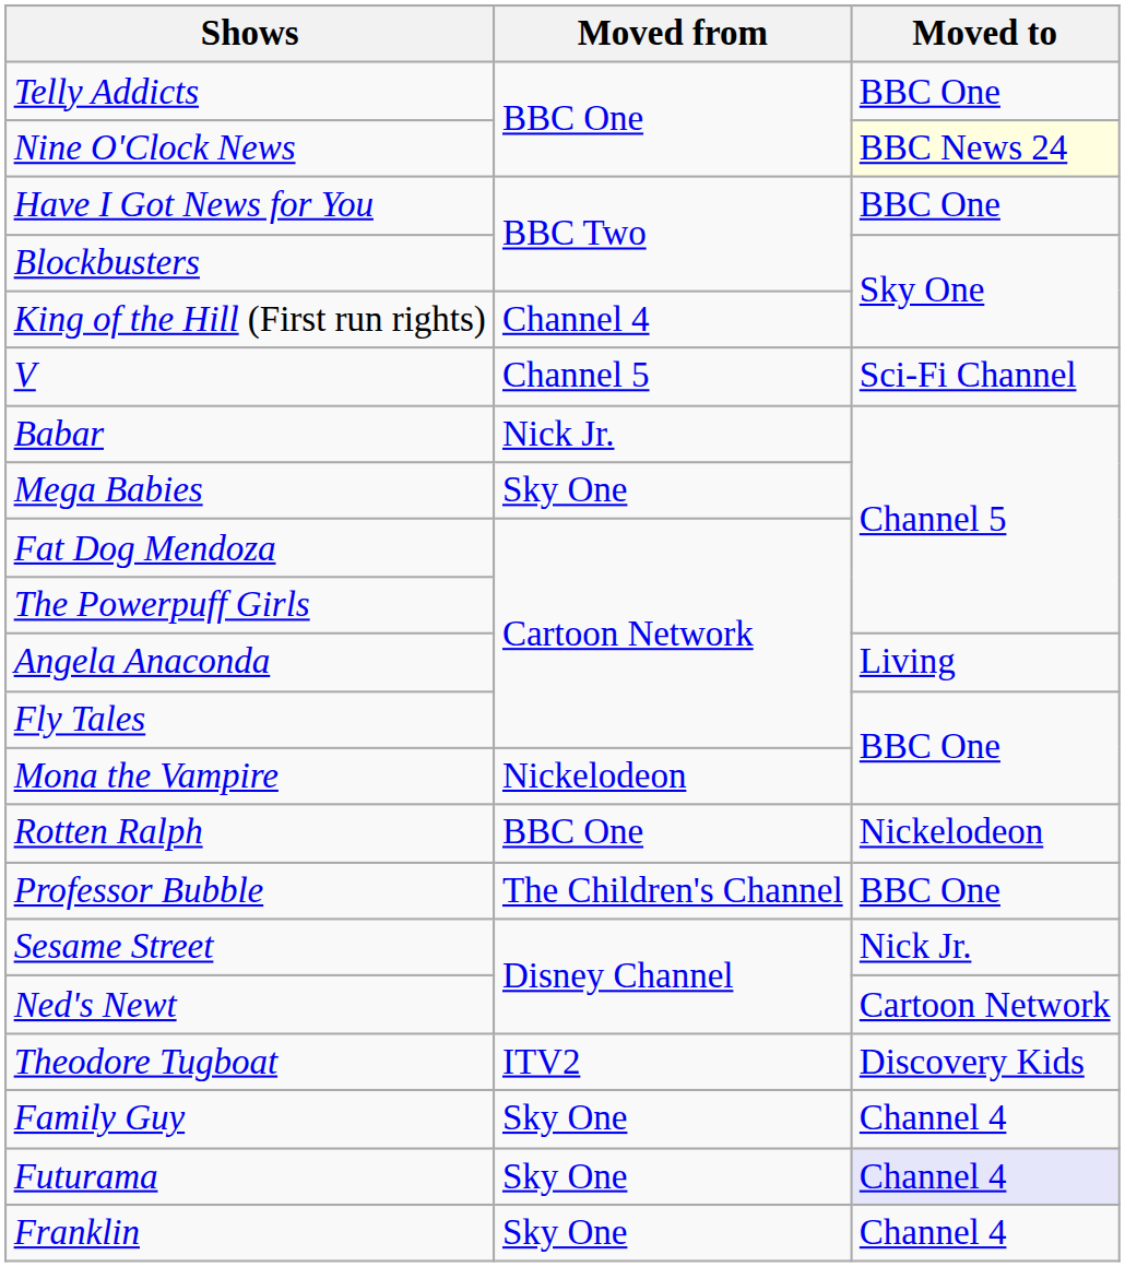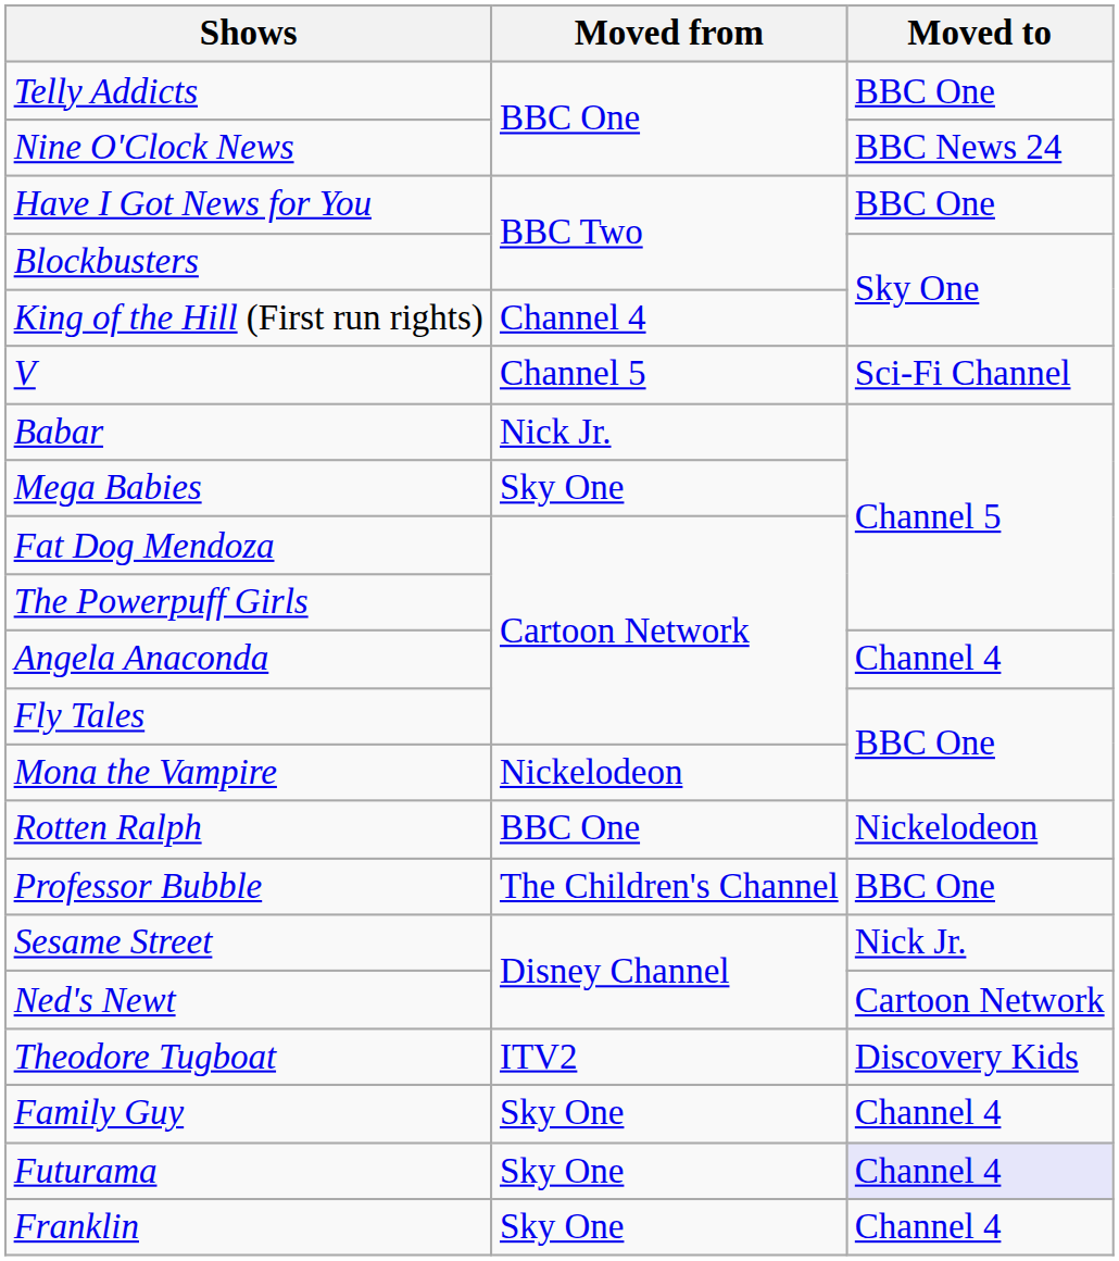Nine O'Clock News | Moved to: lightyellow background -> no background
Angela Anaconda | Moved to: Living -> Channel 4
